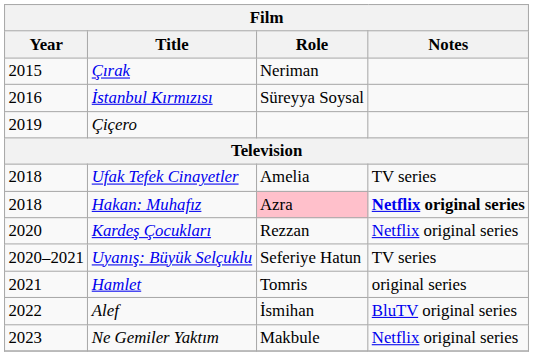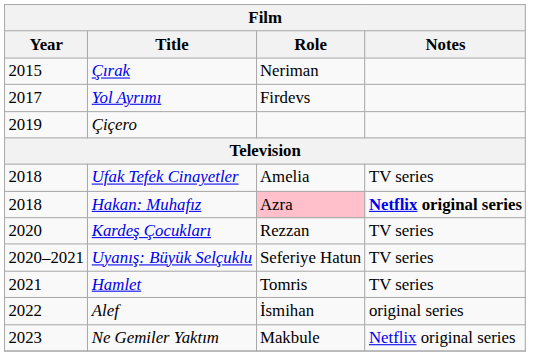- row: 2016 | İstanbul Kırmızısı | Süreyya Soysal
+ row: 2017 | Yol Ayrımı | Firdevs
Kardeş Çocukları | Notes: Netflix original series -> TV series
Hamlet | Notes: original series -> TV series
Alef | Notes: BluTV original series -> original series
